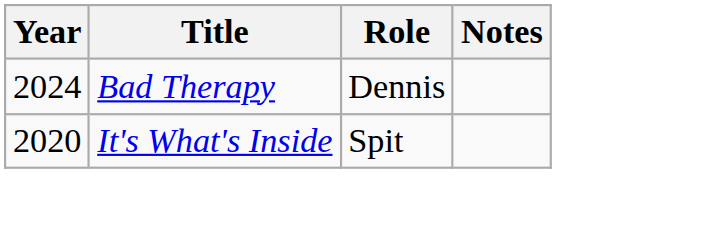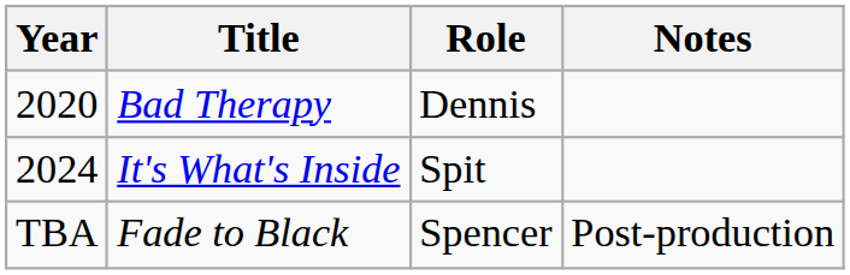Bad Therapy | Year: 2024 -> 2020
It's What's Inside | Year: 2020 -> 2024
+ row: TBA | Fade to Black | Spencer | Post-production
